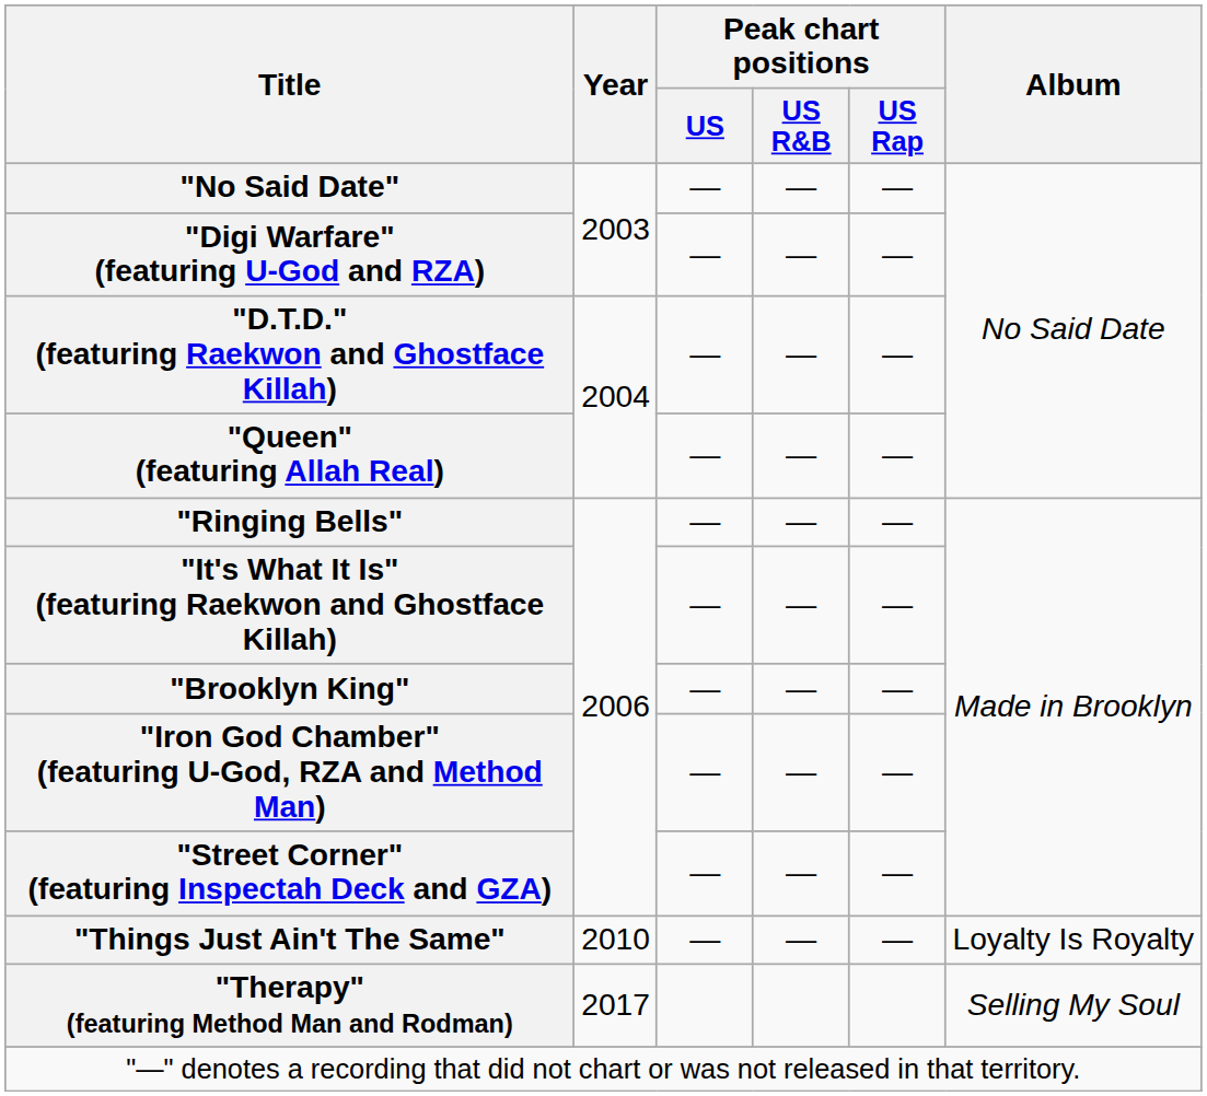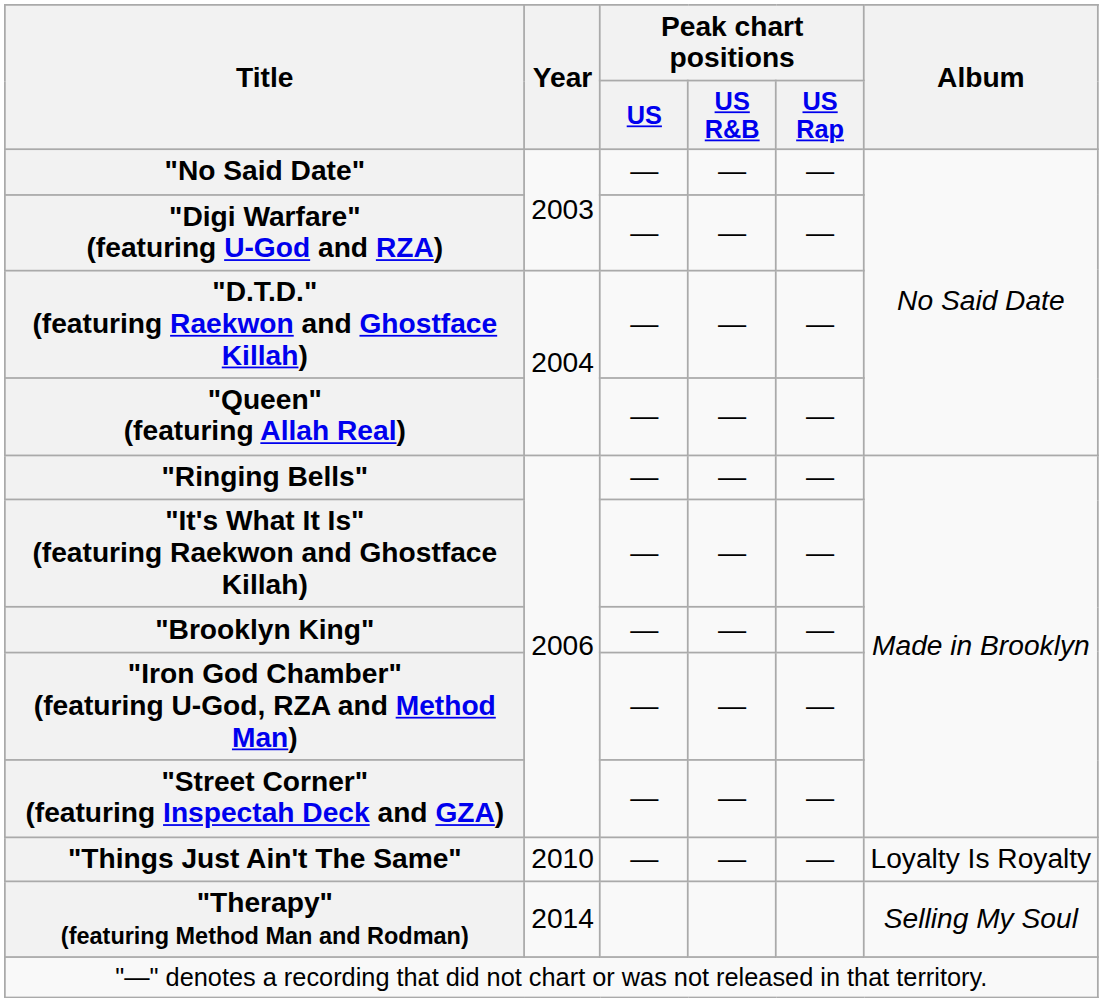"Therapy" (featuring Method Man and Rodman) | Year: 2017 -> 2014
